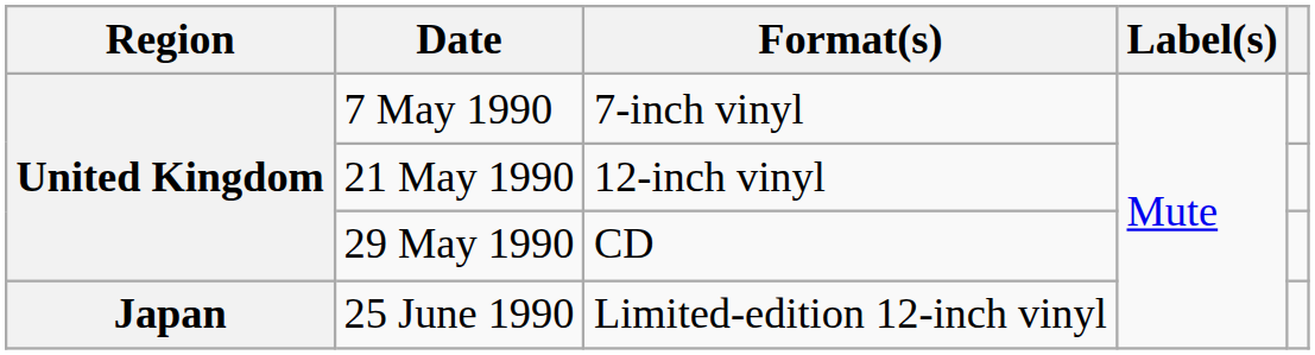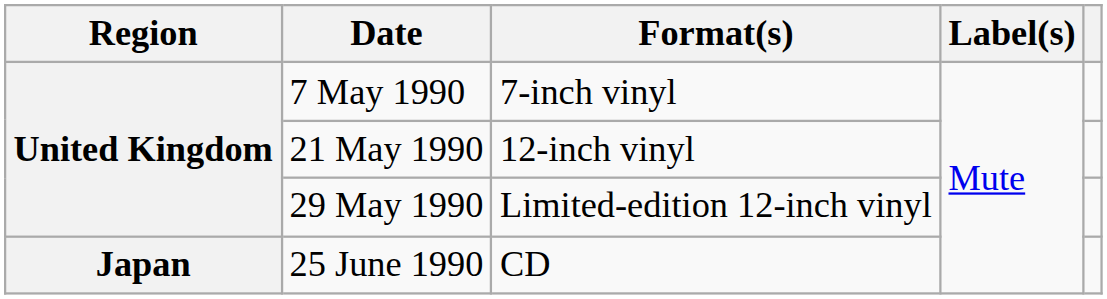29 May 1990 | Format(s): CD -> Limited-edition 12-inch vinyl
25 June 1990 | Format(s): Limited-edition 12-inch vinyl -> CD
